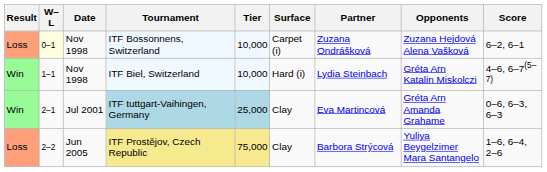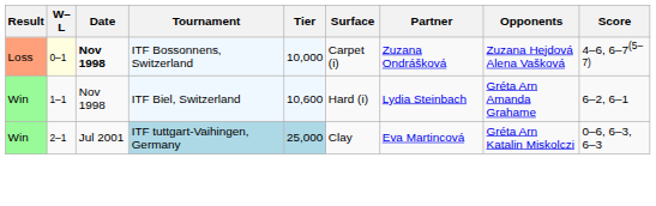ITF Bossonnens, Switzerland | Date: normal -> bold
ITF Bossonnens, Switzerland | Score: 6–2, 6–1 -> 4–6, 6–7(5–7)
ITF Biel, Switzerland | Tier: 10,000 -> 10,600
ITF Biel, Switzerland | Opponents: Gréta Arn Katalin Miskolczi -> Gréta Arn Amanda Grahame
ITF Biel, Switzerland | Score: 4–6, 6–7(5–7) -> 6–2, 6–1
ITF tuttgart-Vaihingen, Germany | Opponents: Gréta Arn Amanda Grahame -> Gréta Arn Katalin Miskolczi
- row: Loss | 2–2 | Jun 2005 | ITF Prostějov, Czech Republic | 75,000 | Clay | Barbora Strýcová | Yuliya Beygelzimer Mara Santangelo | 1–6, 6–4, 2–6
